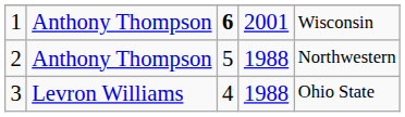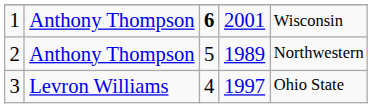2 | column 4: 1988 -> 1989
3 | column 4: 1988 -> 1997
